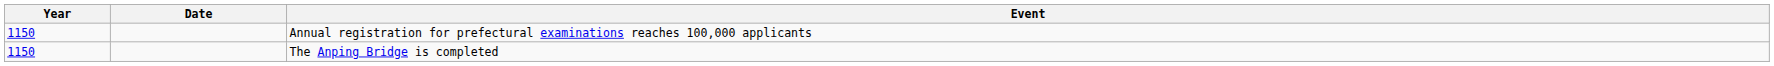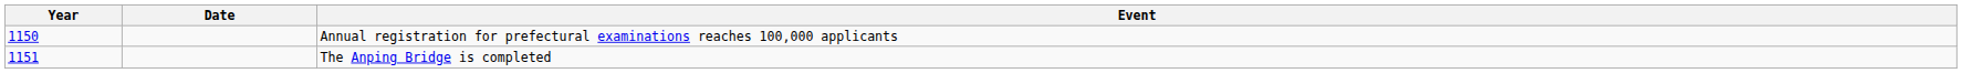The Anping Bridge is completed | Year: 1150 -> 1151
